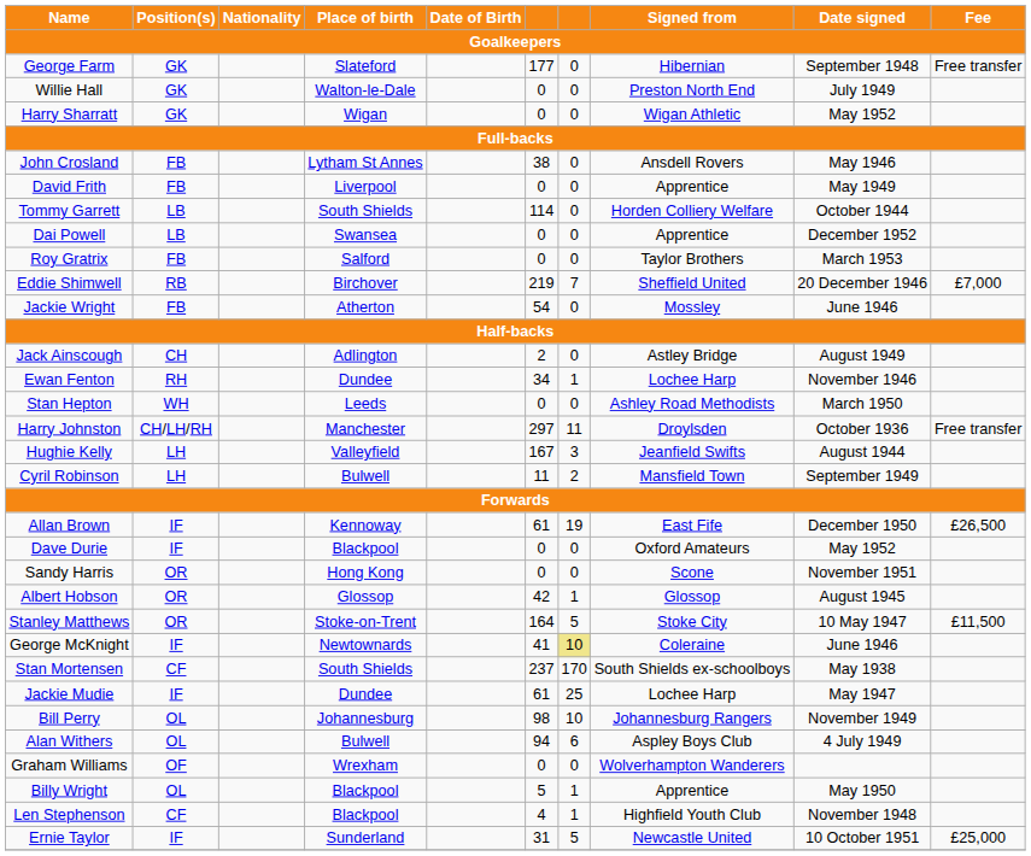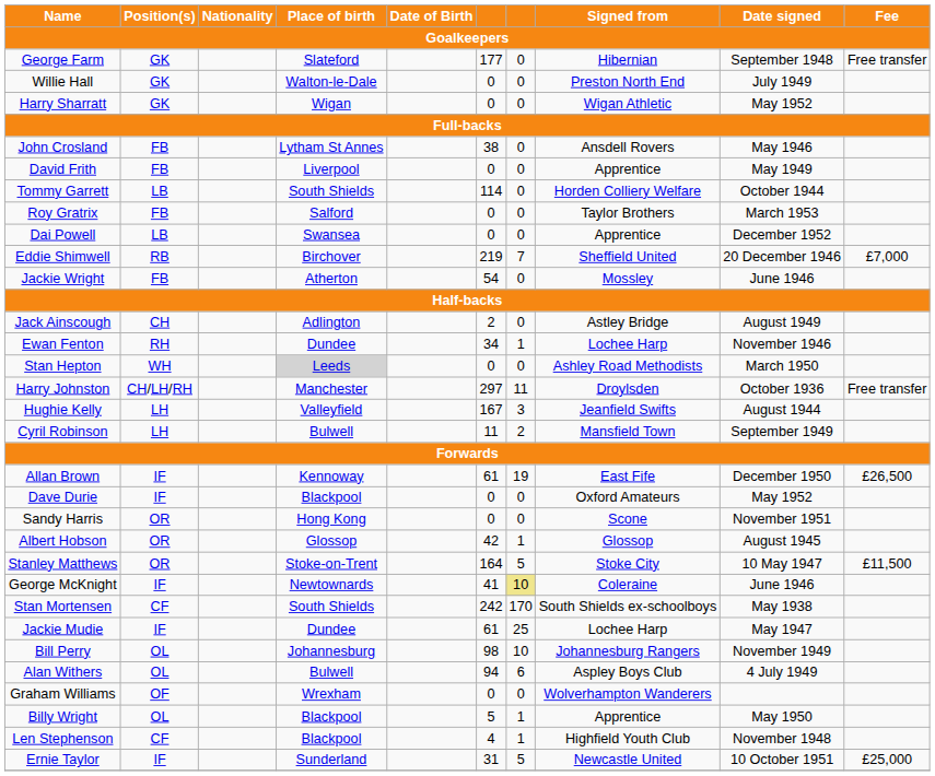rows swapped: Roy Gratrix <-> Dai Powell
Stan Hepton | Place of birth: no background -> lightgrey background
Stan Mortensen | column 6: 237 -> 242
